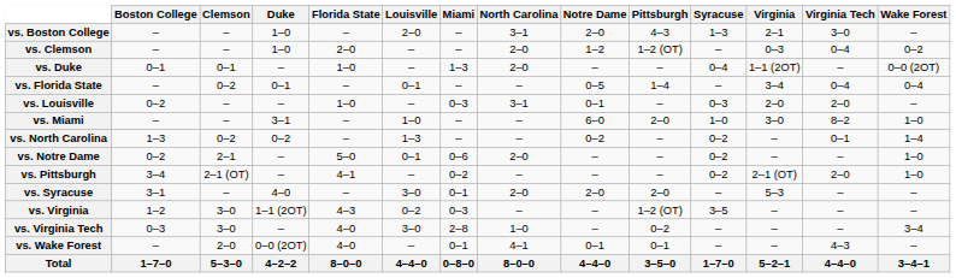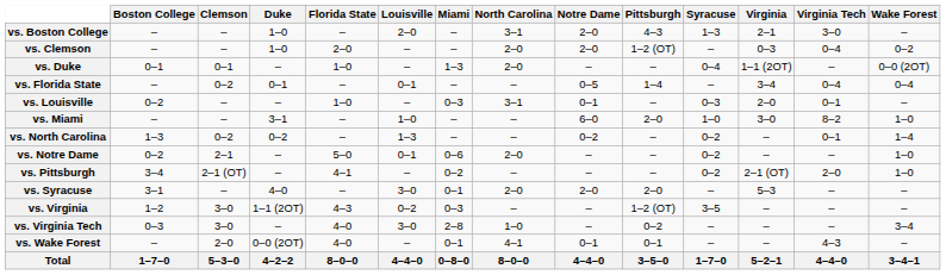vs. Clemson | Notre Dame: 1–2 -> 2–0
vs. Louisville | Virginia Tech: 2–0 -> 0–1
